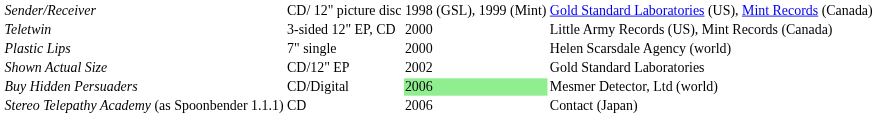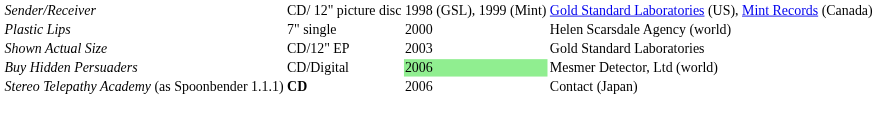- row: Teletwin | 3-sided 12" EP, CD | 2000 | Little Army Records (US), Mint Records (Canada)
Shown Actual Size | column 3: 2002 -> 2003
Stereo Telepathy Academy (as Spoonbender 1.1.1) | column 2: normal -> bold
